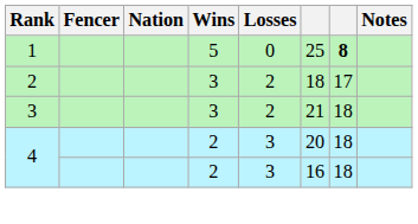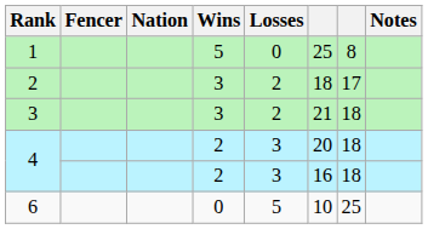1 | column 7: bold -> normal
+ row: 6 | 0 | 5 | 10 | 25
